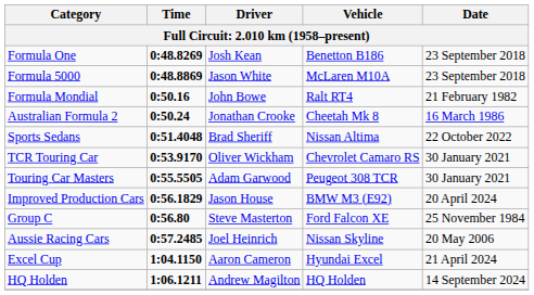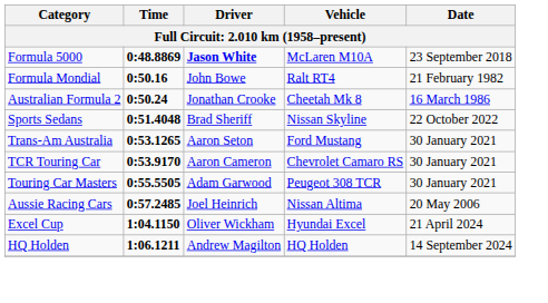- row: Formula One | 0:48.8269 | Josh Kean | Benetton B186 | 23 September 2018
Formula 5000 | Driver: normal -> bold
Sports Sedans | Vehicle: Nissan Altima -> Nissan Skyline
+ row: Trans-Am Australia | 0:53.1265 | Aaron Seton | Ford Mustang | 30 January 2021
TCR Touring Car | Driver: Oliver Wickham -> Aaron Cameron
- row: Improved Production Cars | 0:56.1829 | Jason House | BMW M3 (E92) | 20 April 2024
- row: Group C | 0:56.80 | Steve Masterton | Ford Falcon XE | 25 November 1984
Aussie Racing Cars | Vehicle: Nissan Skyline -> Nissan Altima
Excel Cup | Driver: Aaron Cameron -> Oliver Wickham
